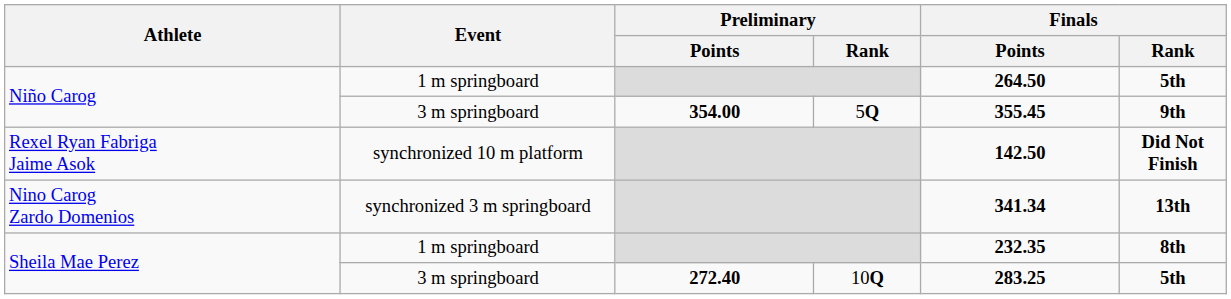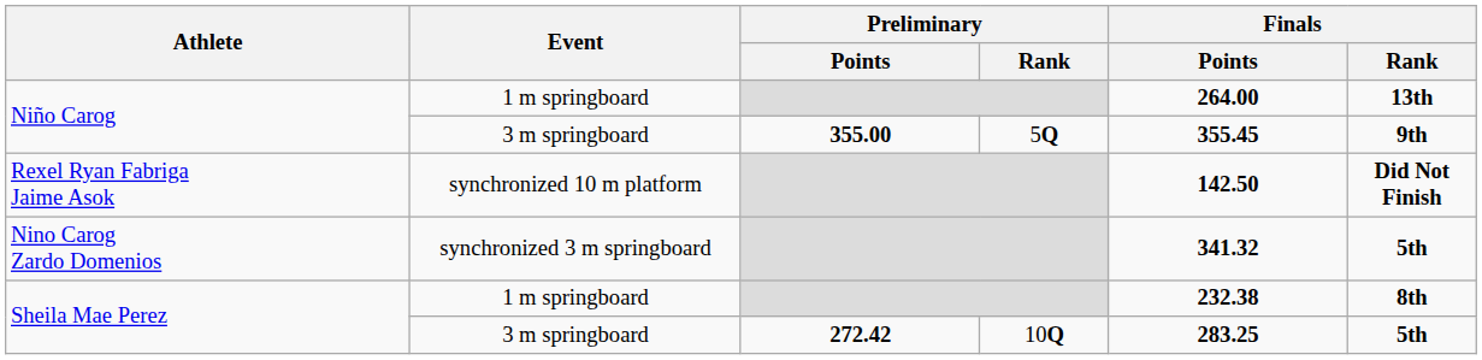Niño Carog / 1 m springboard | Finals / Points: 264.50 -> 264.00
Niño Carog / 1 m springboard | Finals / Rank: 5th -> 13th
Niño Carog / 3 m springboard | Preliminary / Points: 354.00 -> 355.00
Nino Carog Zardo Domenios | Finals / Points: 341.34 -> 341.32
Nino Carog Zardo Domenios | Finals / Rank: 13th -> 5th
Sheila Mae Perez / 1 m springboard | Finals / Points: 232.35 -> 232.38
Sheila Mae Perez / 3 m springboard | Preliminary / Points: 272.40 -> 272.42
